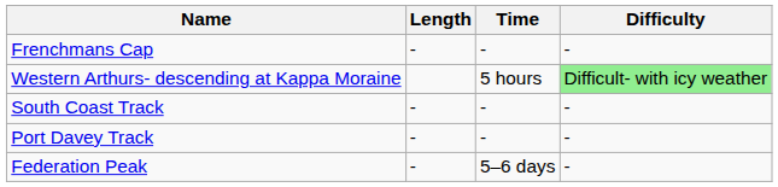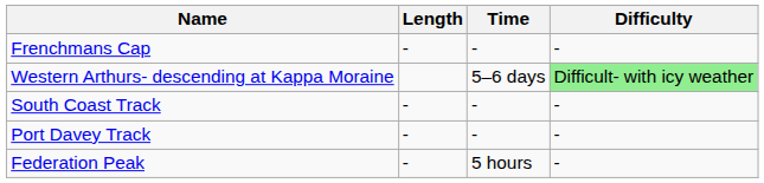Western Arthurs- descending at Kappa Moraine | Time: 5 hours -> 5–6 days
Federation Peak | Time: 5–6 days -> 5 hours
